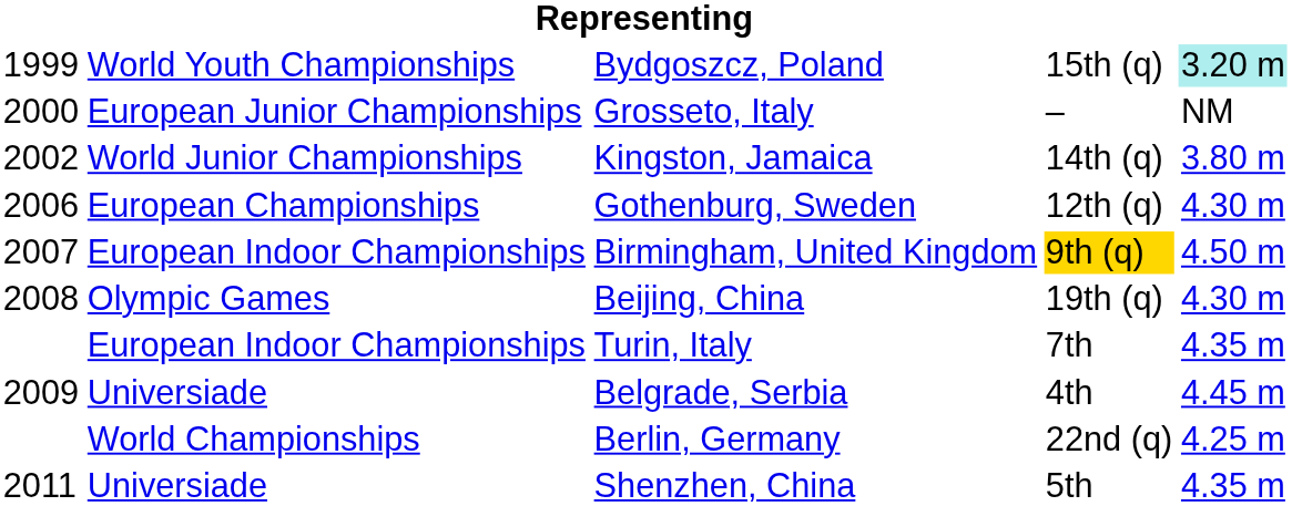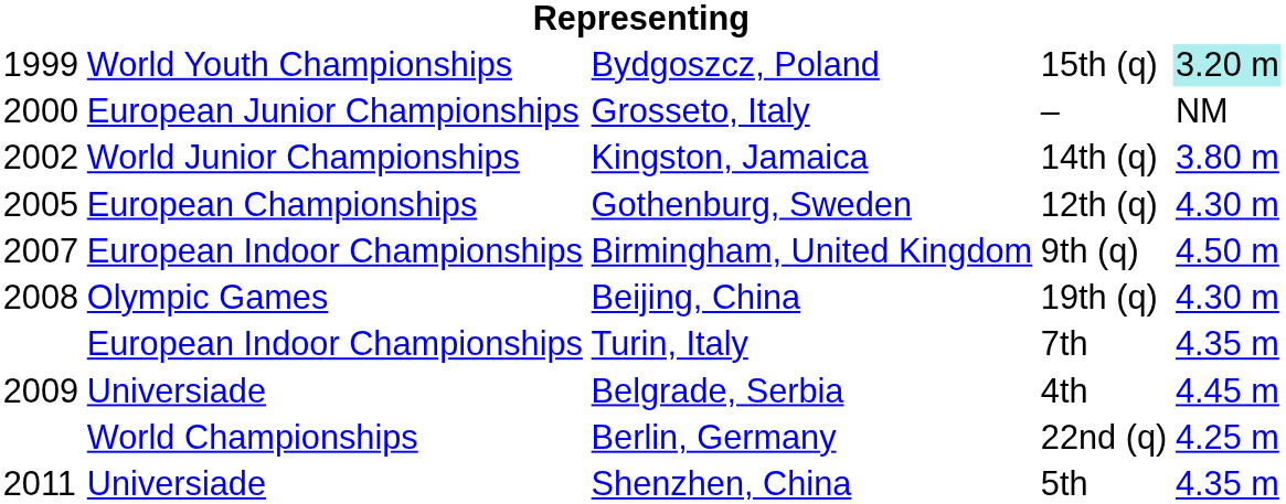Gothenburg, Sweden | column 1: 2006 -> 2005
Birmingham, United Kingdom | column 4: gold background -> no background
